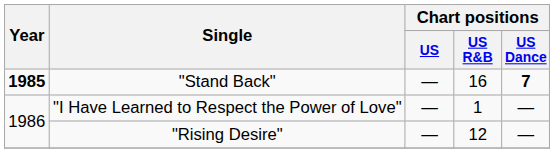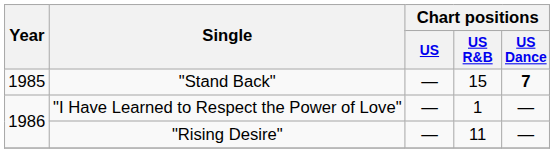"Stand Back" | Year: bold -> normal
"Stand Back" | Chart positions / US R&B: 16 -> 15
"Rising Desire" | Chart positions / US R&B: 12 -> 11
